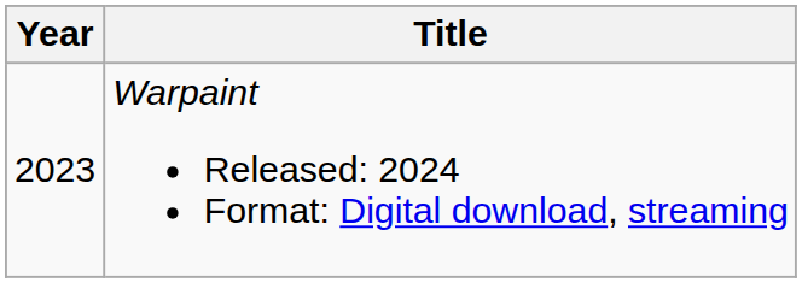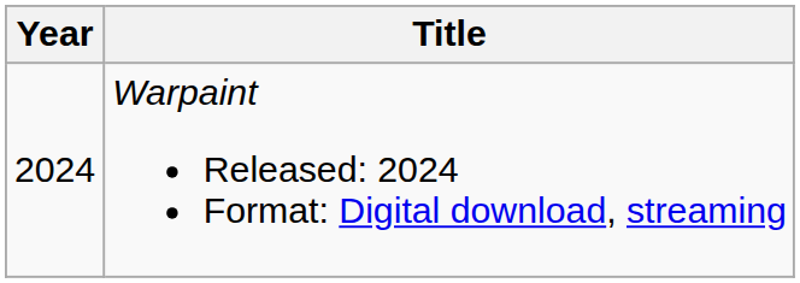Warpaint Released: 2024 Format: Digital download, streaming | Year: 2023 -> 2024
